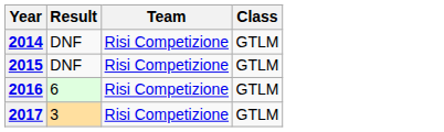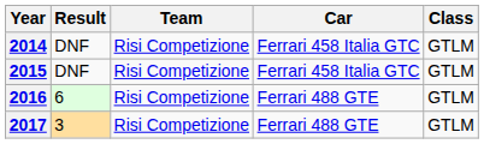+ column: Car | Ferrari 458 Italia GTC | Ferrari 458 Italia GTC | Ferrari 488 GTE | Ferrari 488 GTE
